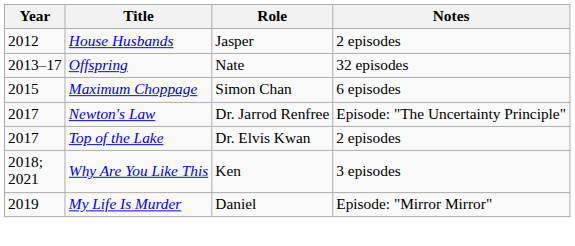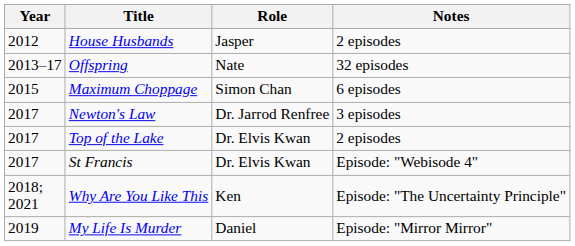Newton's Law | Notes: Episode: "The Uncertainty Principle" -> 3 episodes
+ row: 2017 | St Francis | Dr. Elvis Kwan | Episode: "Webisode 4"
Why Are You Like This | Notes: 3 episodes -> Episode: "The Uncertainty Principle"
